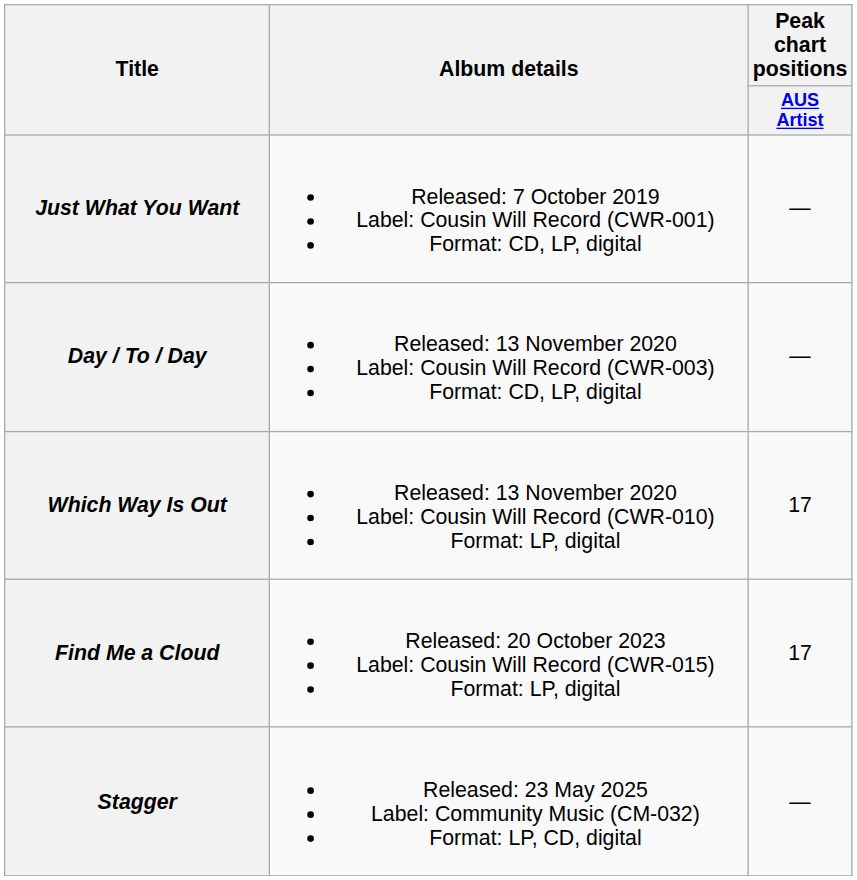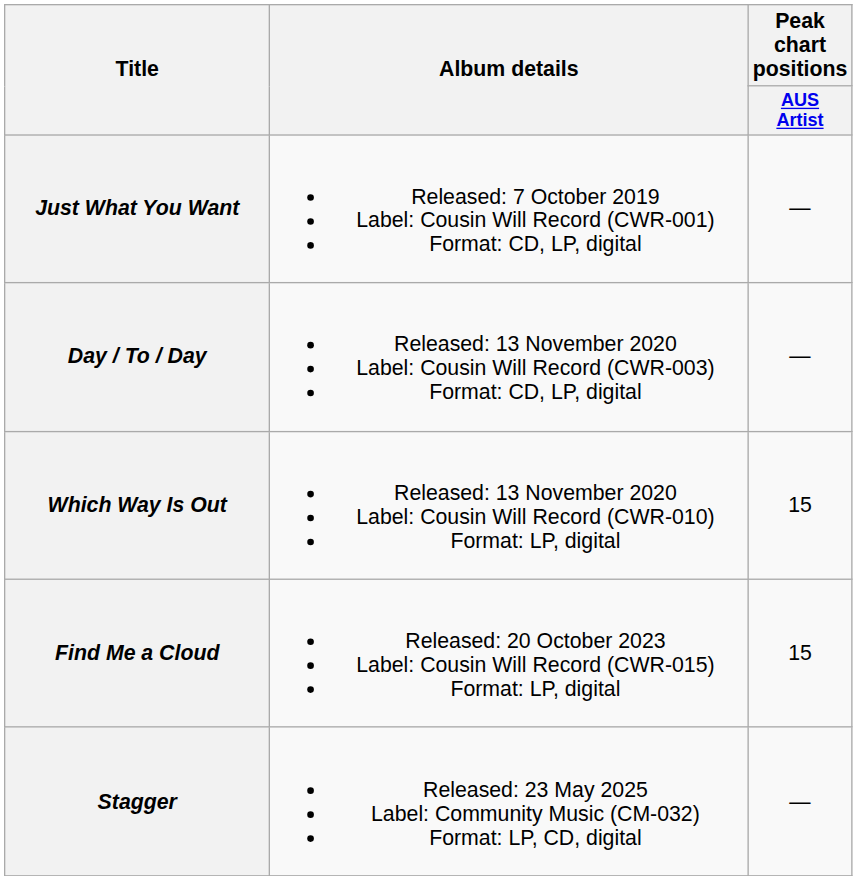Which Way Is Out | Peak chart positions / AUS Artist: 17 -> 15
Find Me a Cloud | Peak chart positions / AUS Artist: 17 -> 15
